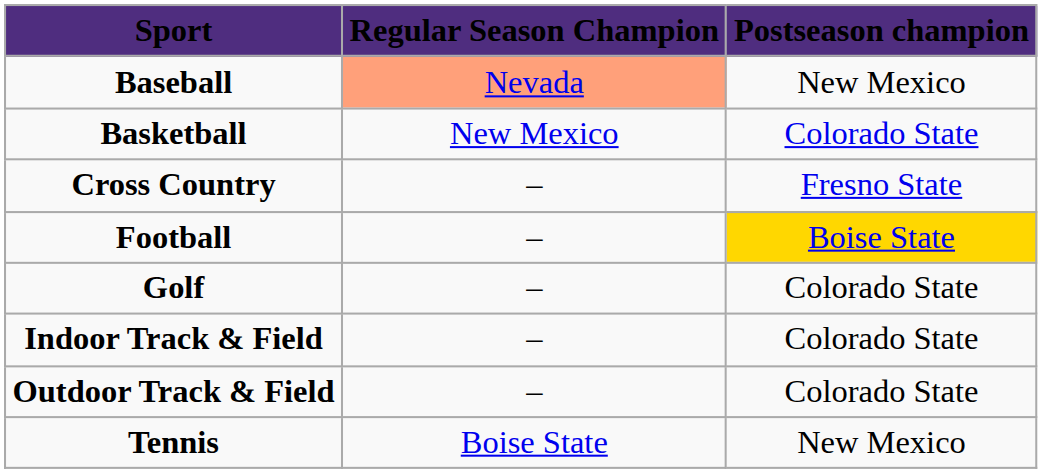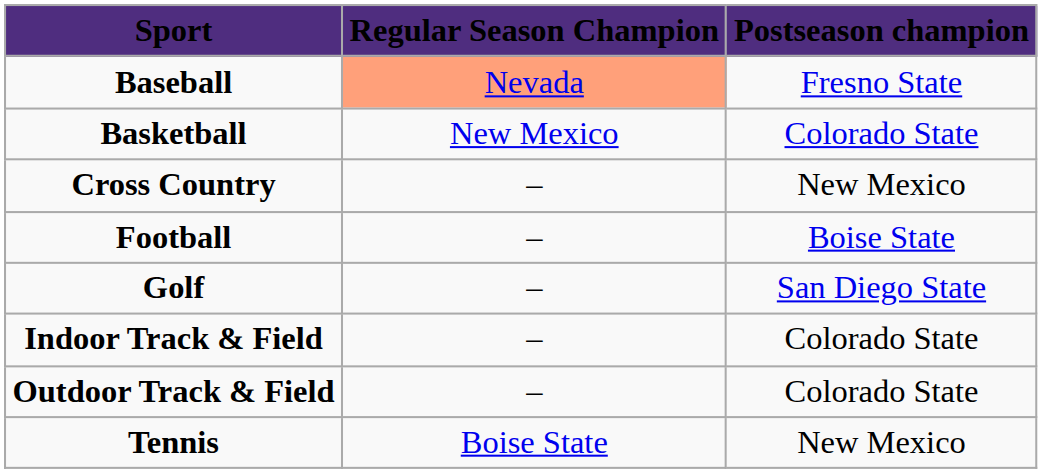Baseball | Postseason champion: New Mexico -> Fresno State
Cross Country | Postseason champion: Fresno State -> New Mexico
Football | Postseason champion: gold background -> no background
Golf | Postseason champion: Colorado State -> San Diego State
